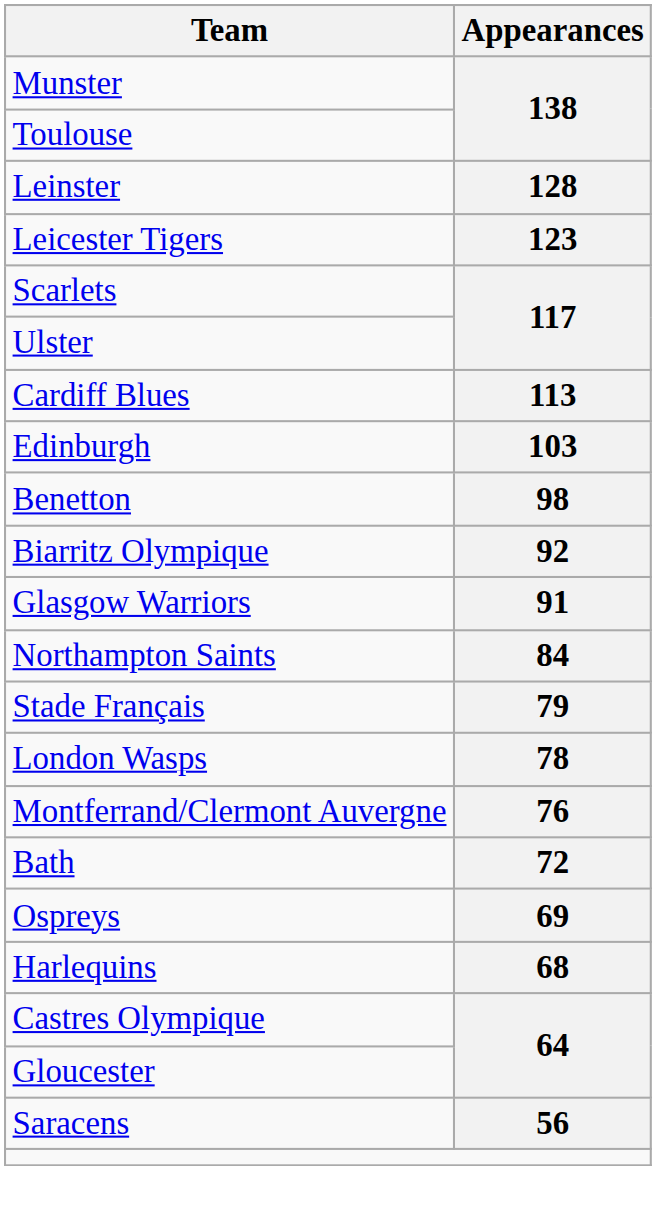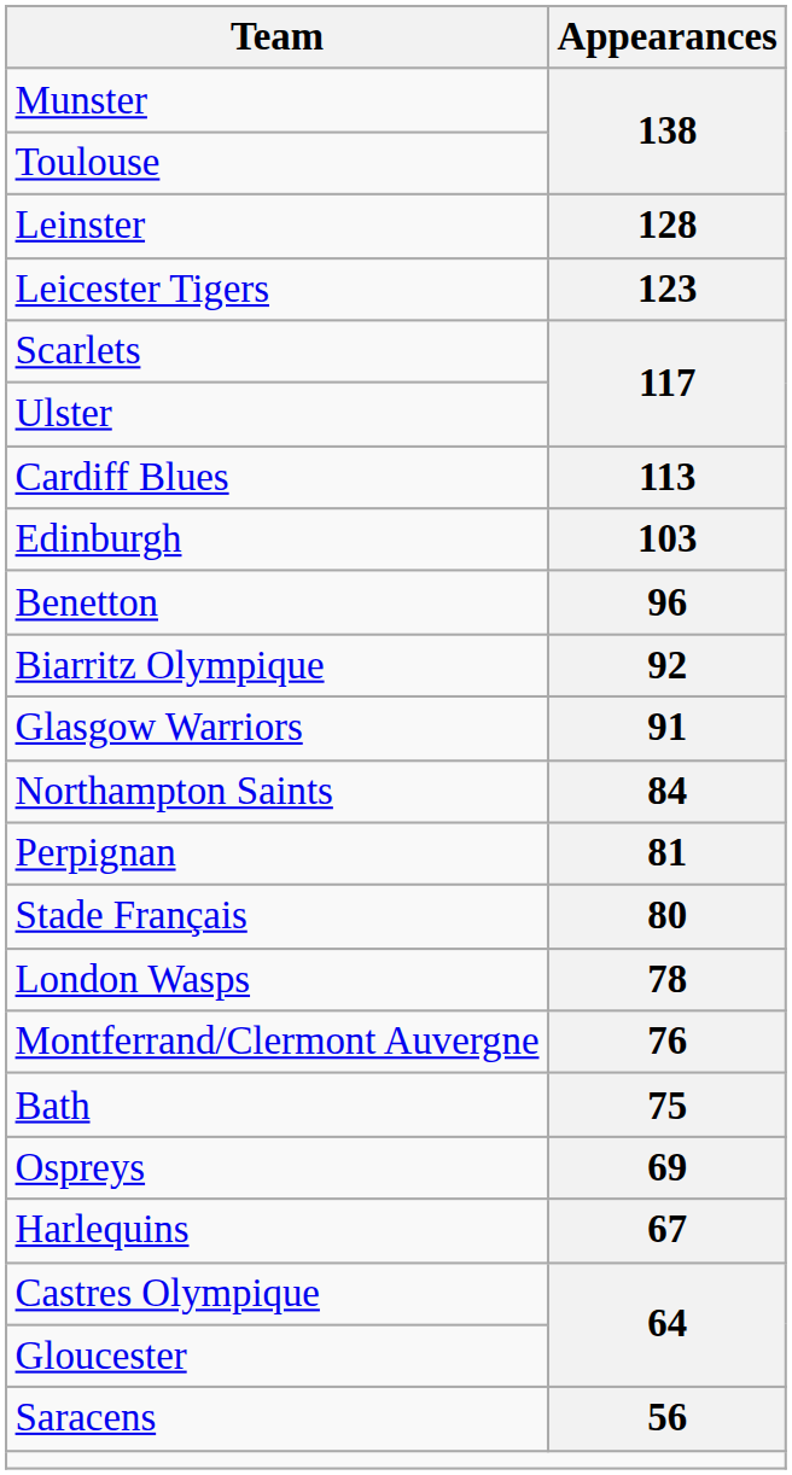Benetton | Appearances: 98 -> 96
+ row: Perpignan | 81
Stade Français | Appearances: 79 -> 80
Bath | Appearances: 72 -> 75
Harlequins | Appearances: 68 -> 67
